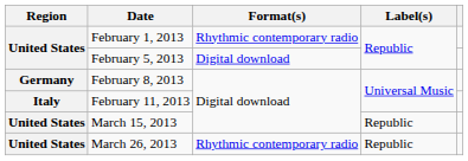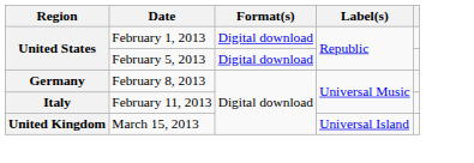February 1, 2013 | Format(s): Rhythmic contemporary radio -> Digital download
March 15, 2013 | Region: United States -> United Kingdom
March 15, 2013 | Label(s): Republic -> Universal Island
- row: United States | March 26, 2013 | Rhythmic contemporary radio | Republic
